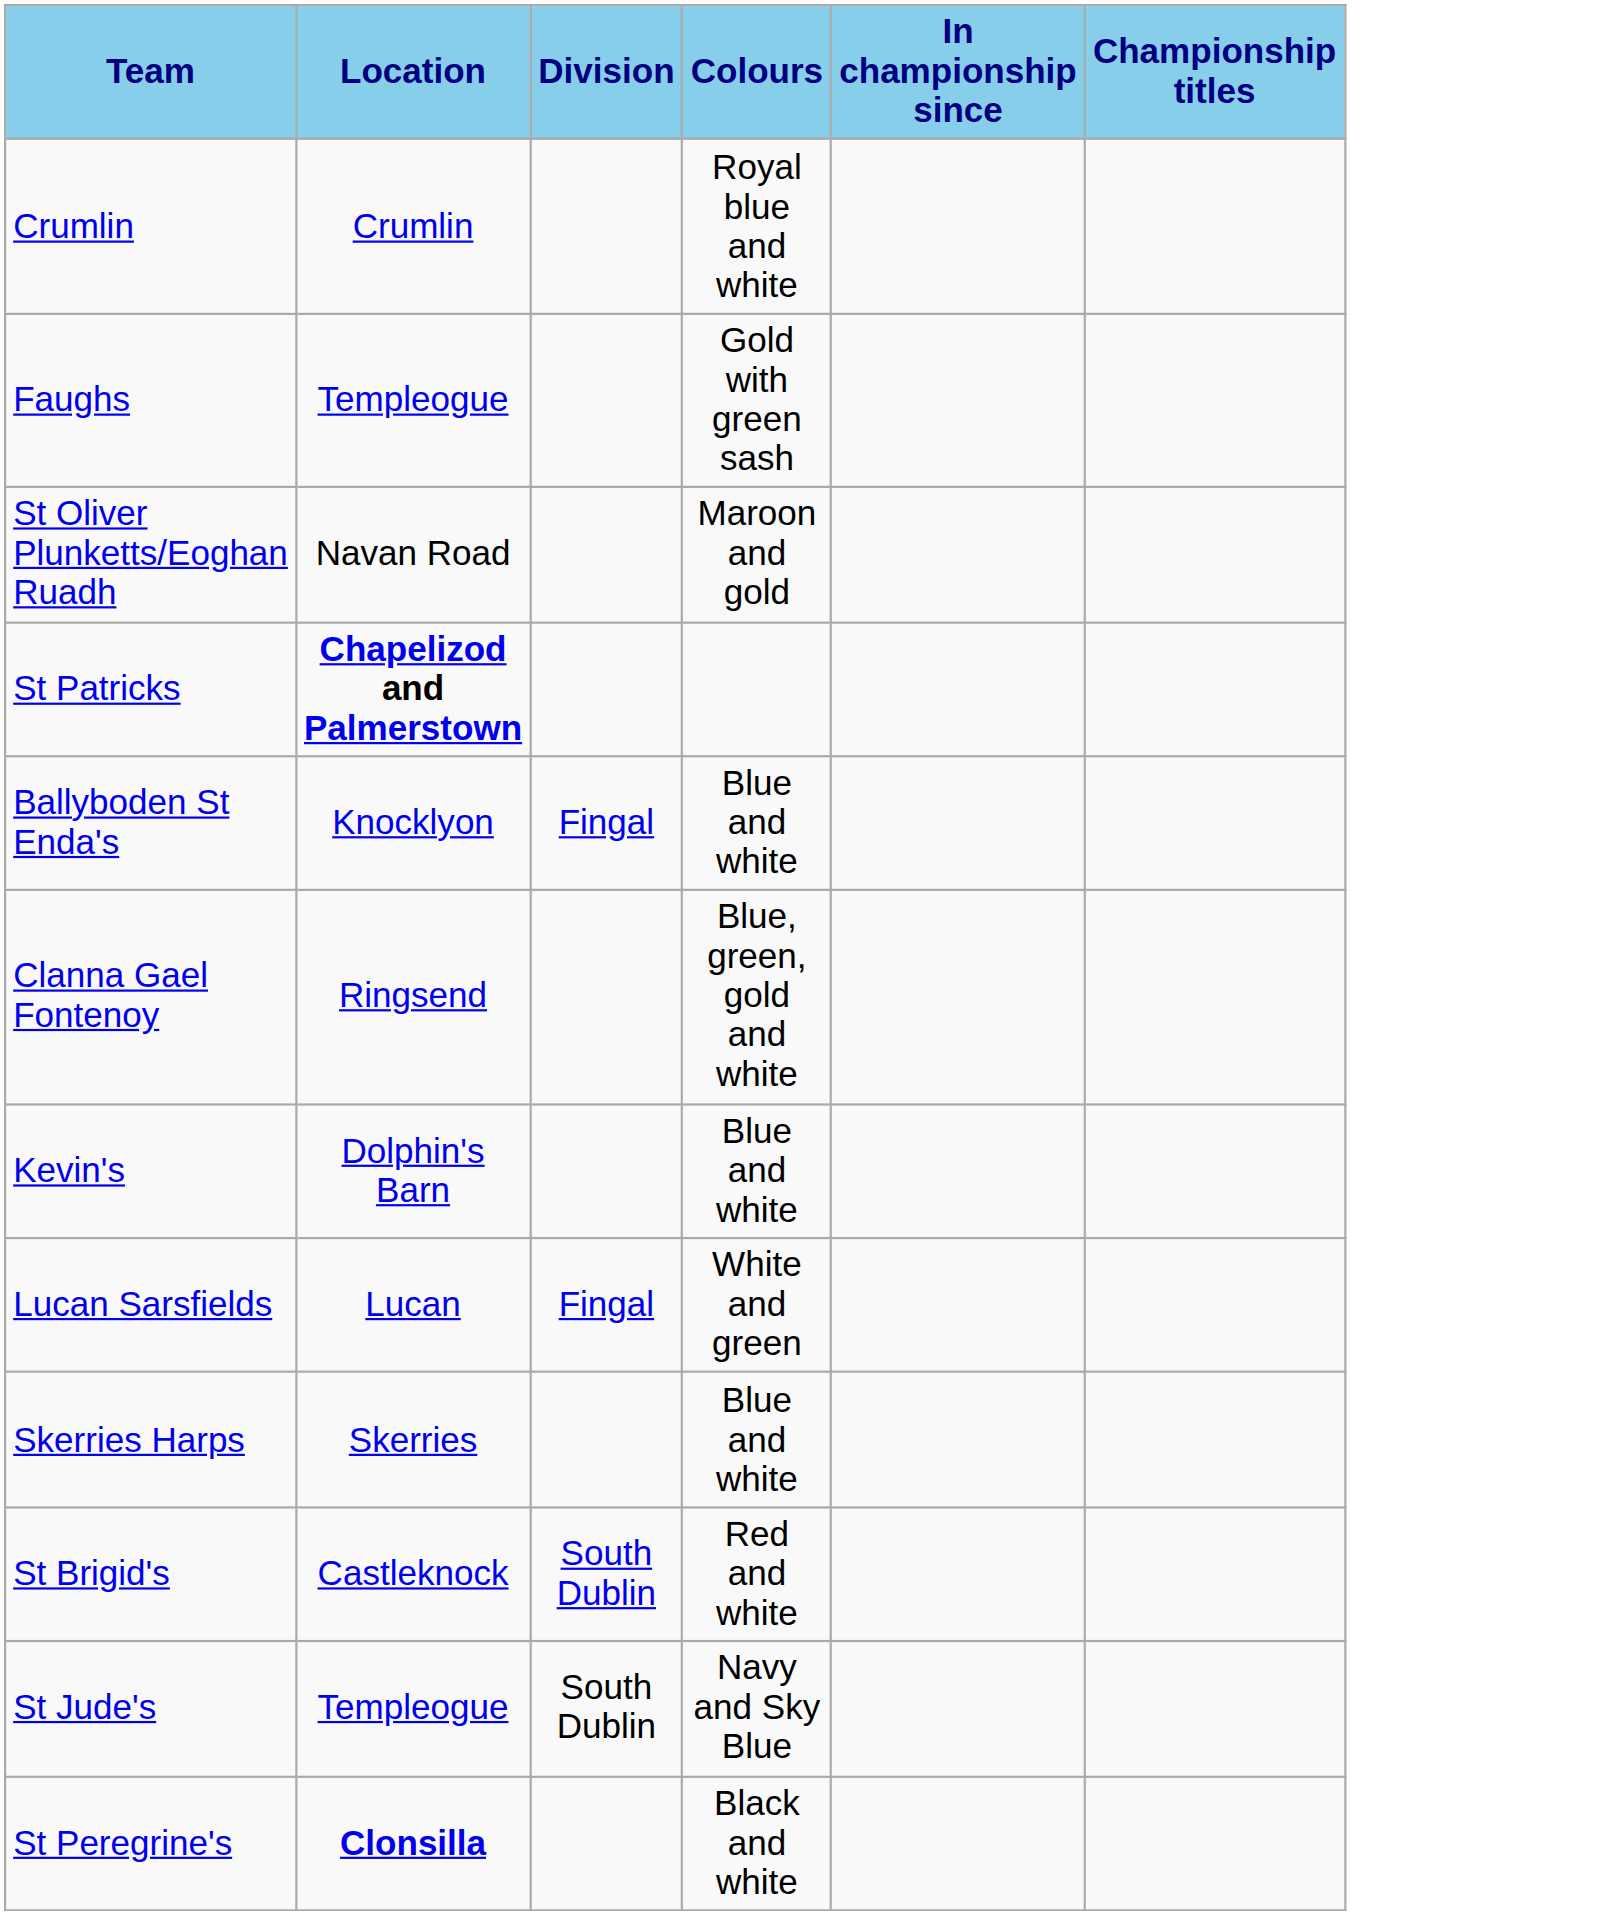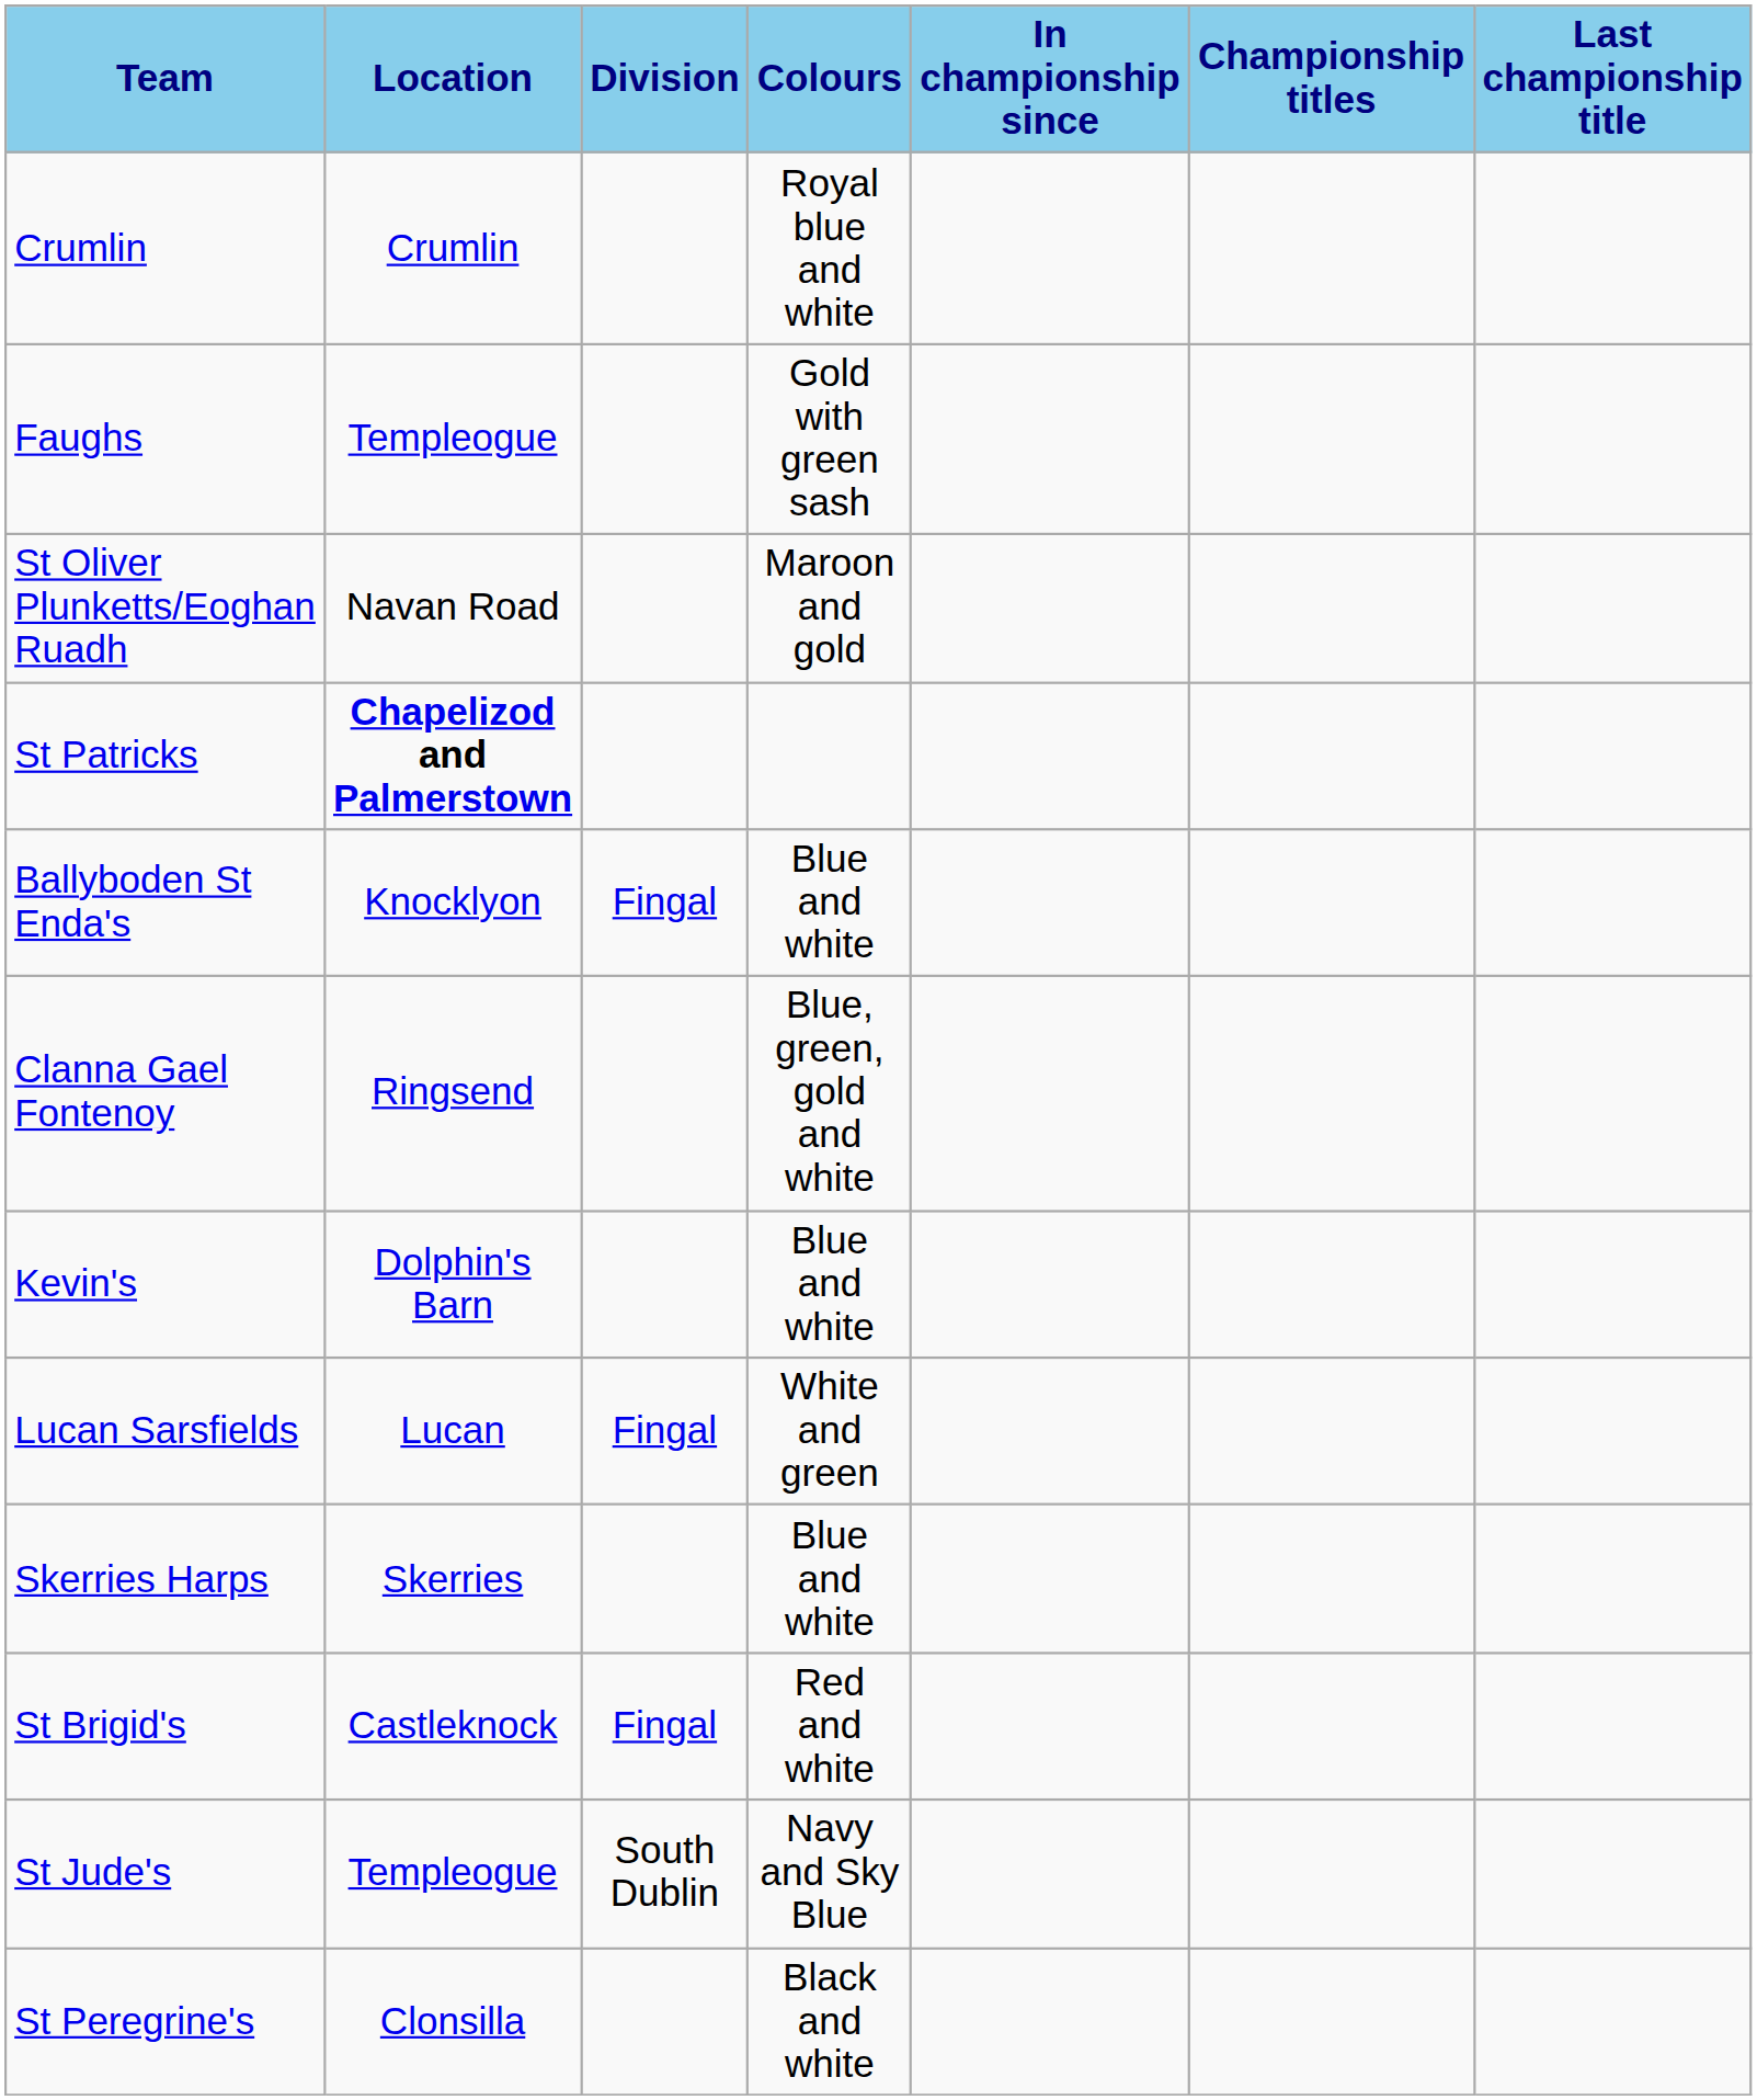+ column: Last championship title
St Brigid's | Division: South Dublin -> Fingal
St Peregrine's | Location: bold -> normal
